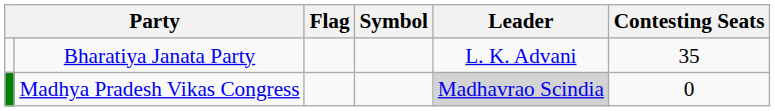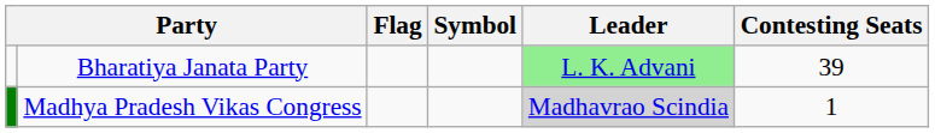Bharatiya Janata Party | Leader: no background -> lightgreen background
Bharatiya Janata Party | Contesting Seats: 35 -> 39
Madhya Pradesh Vikas Congress | Contesting Seats: 0 -> 1
